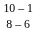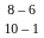rows swapped: 10 – 1 <-> 8 – 6
